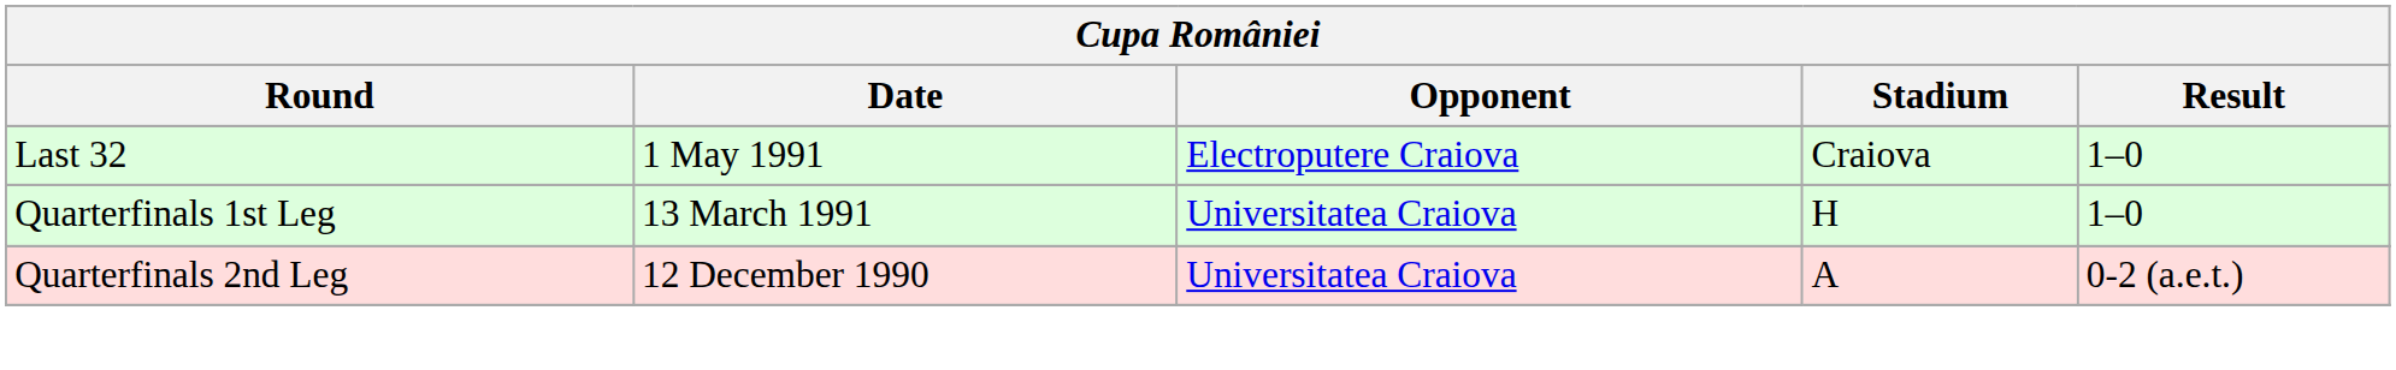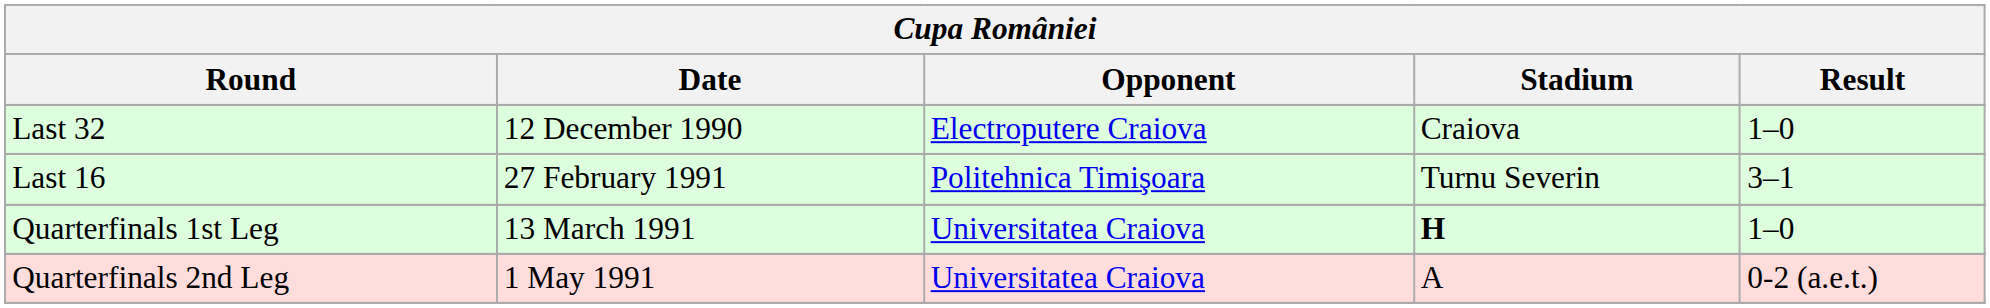Last 32 | Date: 1 May 1991 -> 12 December 1990
+ row: Last 16 | 27 February 1991 | Politehnica Timişoara | Turnu Severin | 3–1
Quarterfinals 1st Leg | Stadium: normal -> bold
Quarterfinals 2nd Leg | Date: 12 December 1990 -> 1 May 1991
